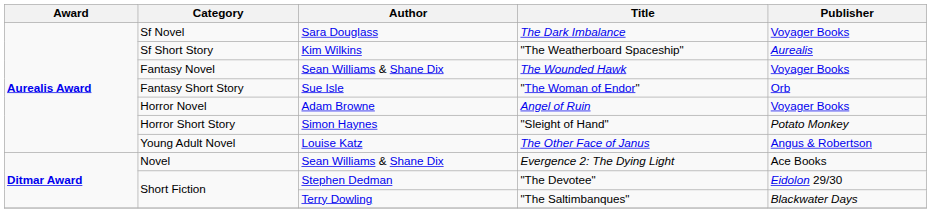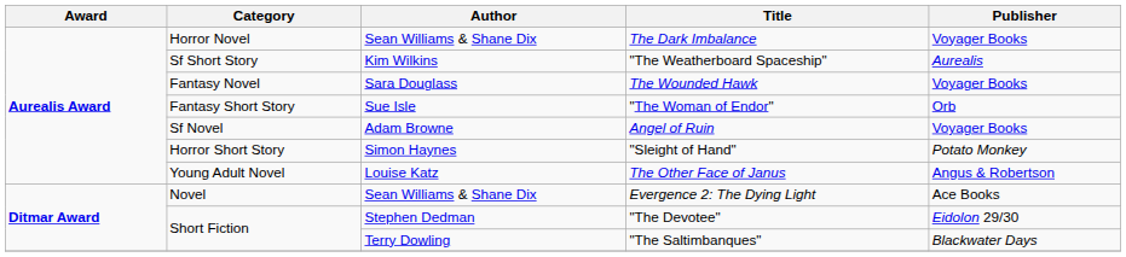The Dark Imbalance | Category: Sf Novel -> Horror Novel
The Dark Imbalance | Author: Sara Douglass -> Sean Williams & Shane Dix
The Wounded Hawk | Author: Sean Williams & Shane Dix -> Sara Douglass
Angel of Ruin | Category: Horror Novel -> Sf Novel
